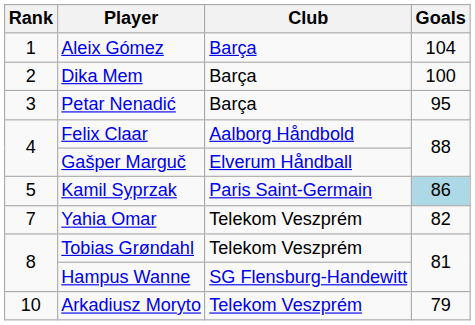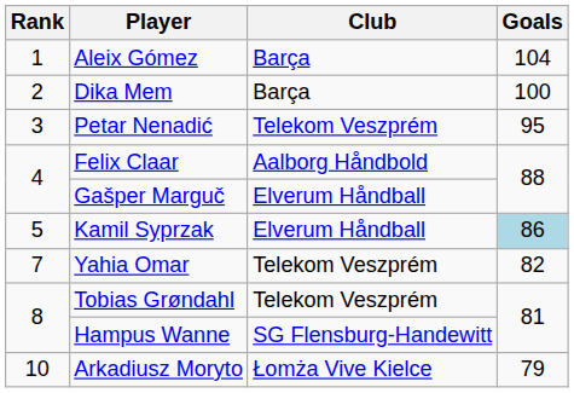Petar Nenadić | Club: Barça -> Telekom Veszprém
Kamil Syprzak | Club: Paris Saint-Germain -> Elverum Håndball
Arkadiusz Moryto | Club: Telekom Veszprém -> Łomża Vive Kielce
